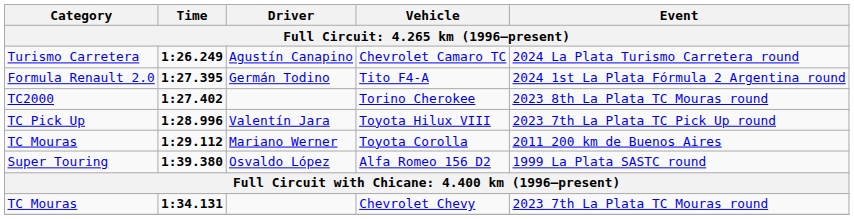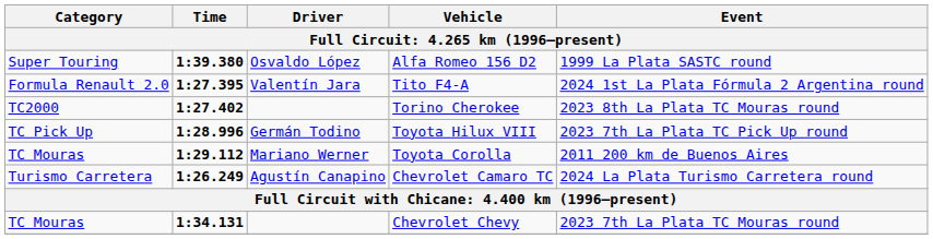rows swapped: Chevrolet Camaro TC <-> Alfa Romeo 156 D2
Tito F4-A | Driver: Germán Todino -> Valentín Jara
Toyota Hilux VIII | Driver: Valentín Jara -> Germán Todino
